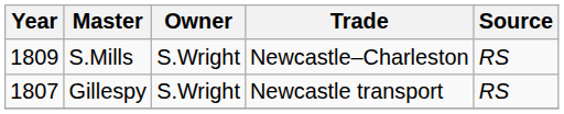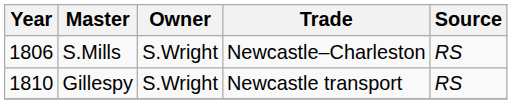S.Mills | Year: 1809 -> 1806
Gillespy | Year: 1807 -> 1810
